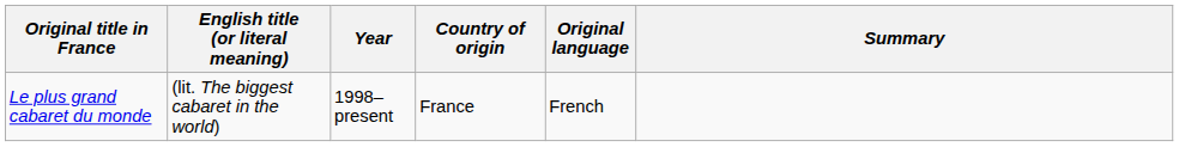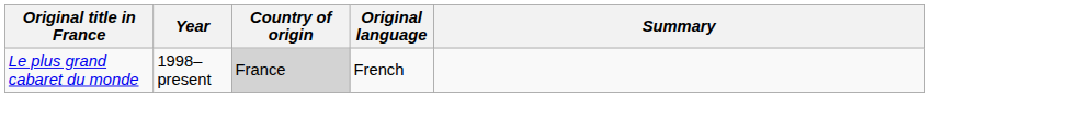- column: English title (or literal meaning) | (lit. The biggest cabaret in the world)
Le plus grand cabaret du monde | Country of origin: no background -> lightgrey background
